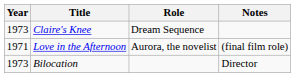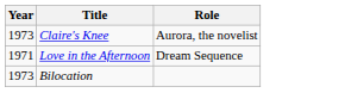- column: Notes | (final film role) | Director
Claire's Knee | Role: Dream Sequence -> Aurora, the novelist
Love in the Afternoon | Role: Aurora, the novelist -> Dream Sequence
